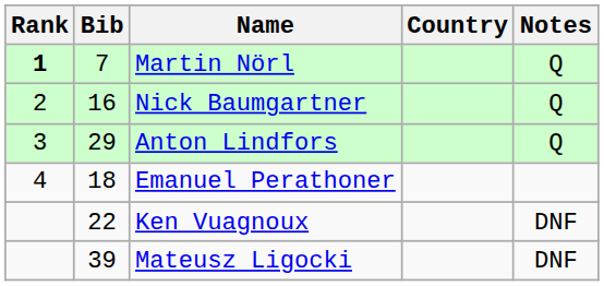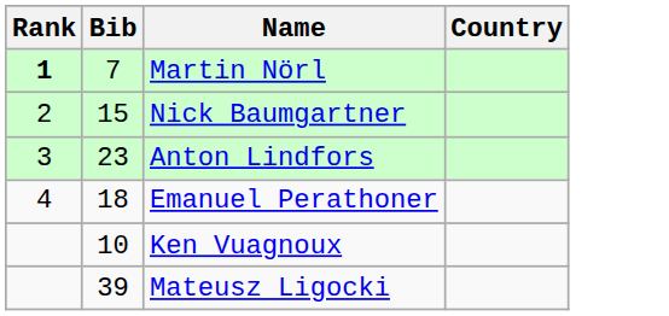- column: Notes | Q | Q | Q | DNF | DNF
Nick Baumgartner | Bib: 16 -> 15
Anton Lindfors | Bib: 29 -> 23
Ken Vuagnoux | Bib: 22 -> 10
